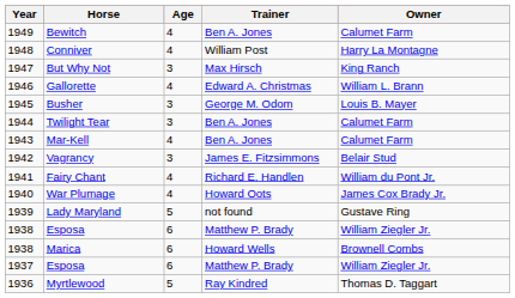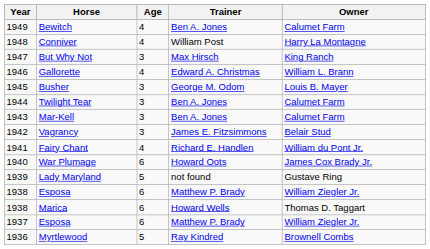Mar-Kell | Age: 4 -> 3
War Plumage | Age: 4 -> 6
Marica | Owner: Brownell Combs -> Thomas D. Taggart
Myrtlewood | Owner: Thomas D. Taggart -> Brownell Combs
